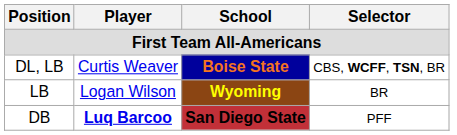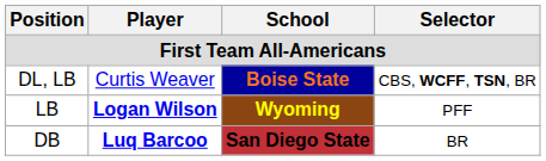LB | Player: normal -> bold
LB | Selector: BR -> PFF
DB | Selector: PFF -> BR
